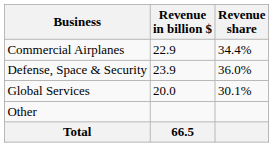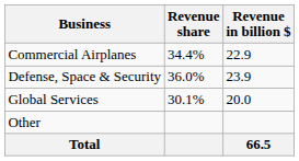columns swapped: Revenue in billion $ <-> Revenue share
